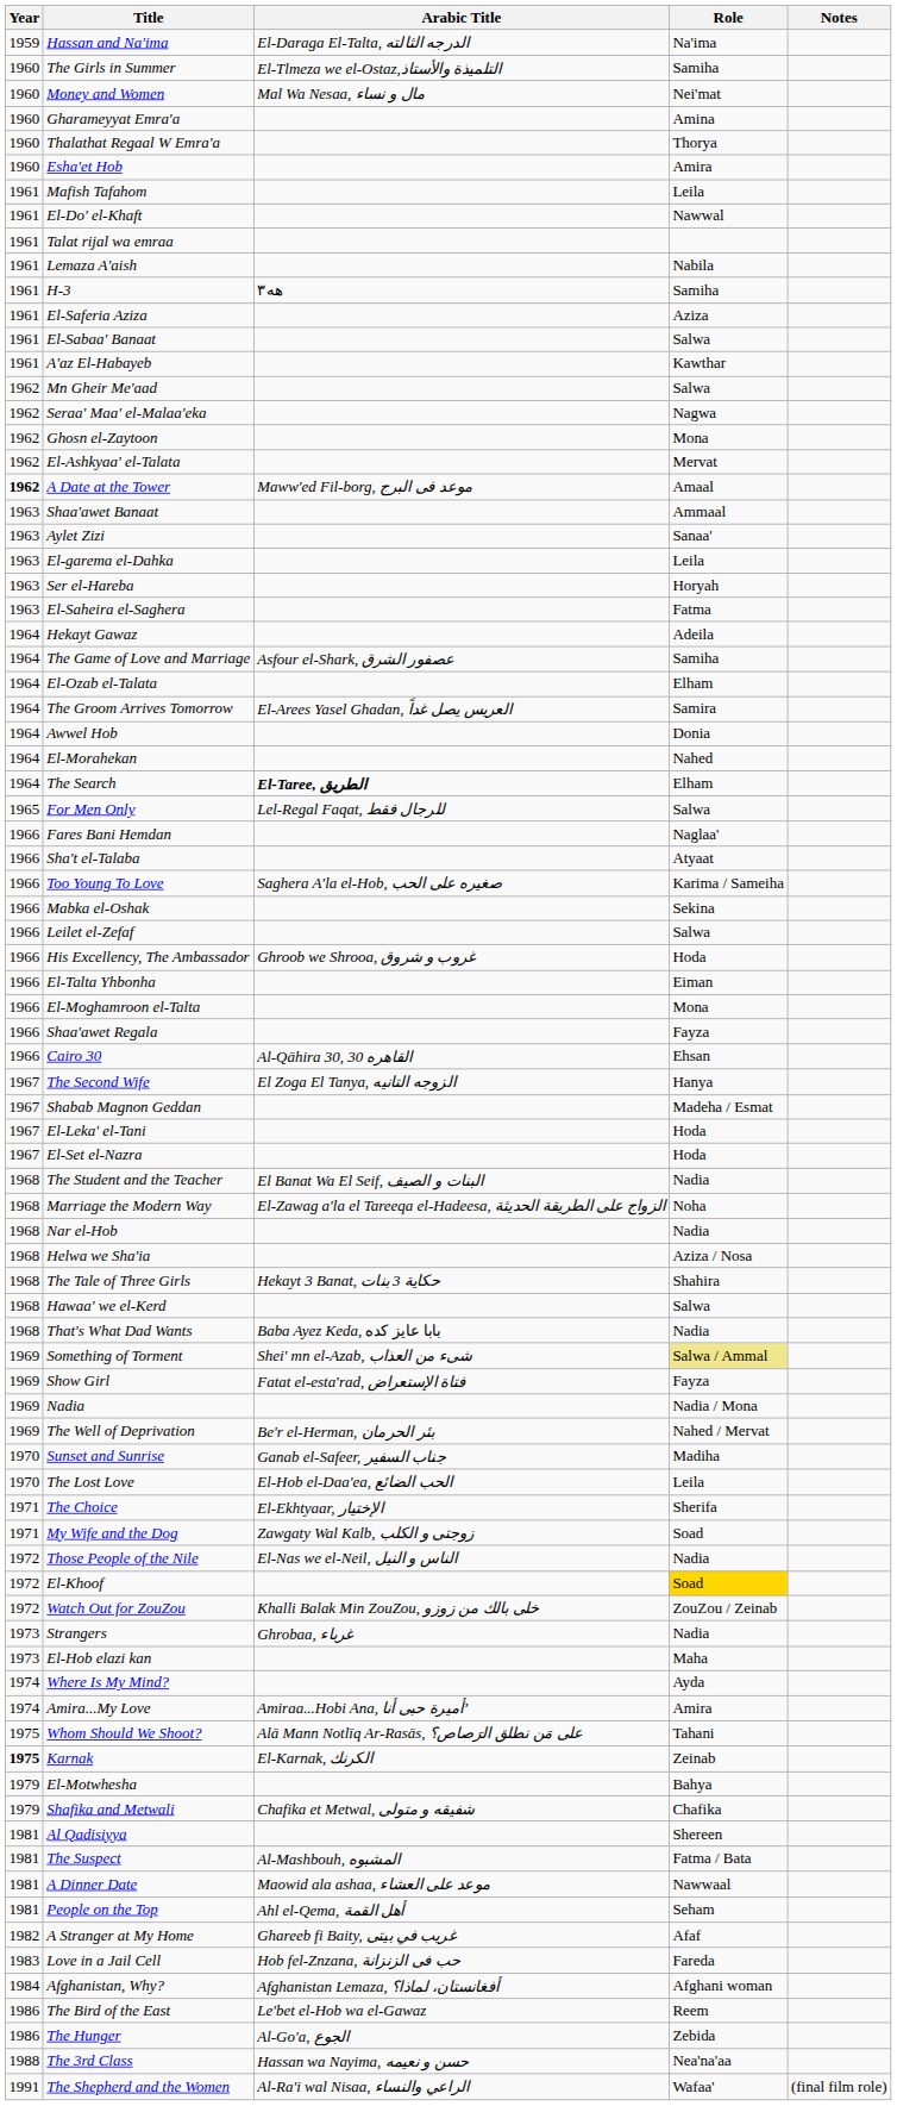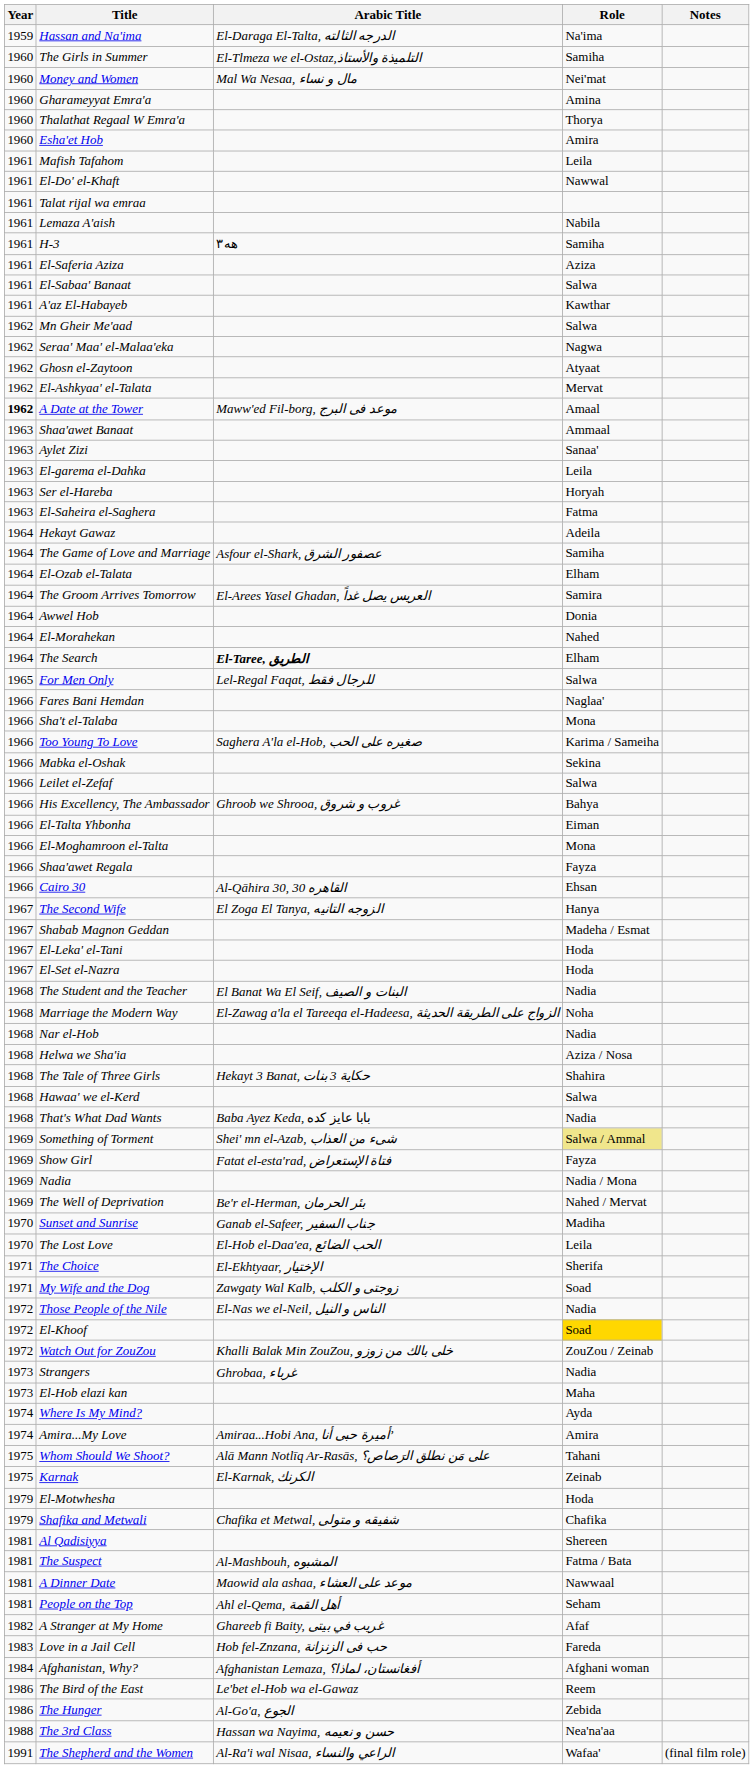Ghosn el-Zaytoon | Role: Mona -> Atyaat
Sha't el-Talaba | Role: Atyaat -> Mona
His Excellency, The Ambassador | Role: Hoda -> Bahya
Karnak | Year: bold -> normal
El-Motwhesha | Role: Bahya -> Hoda
